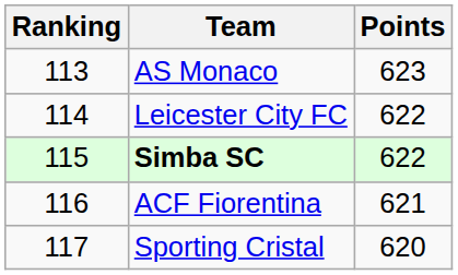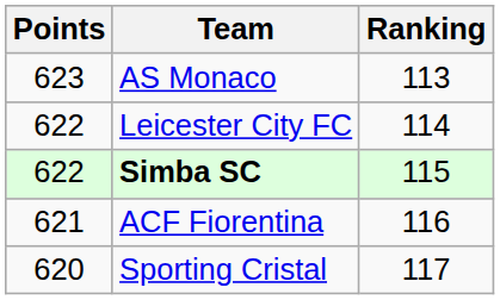columns swapped: Ranking <-> Points
